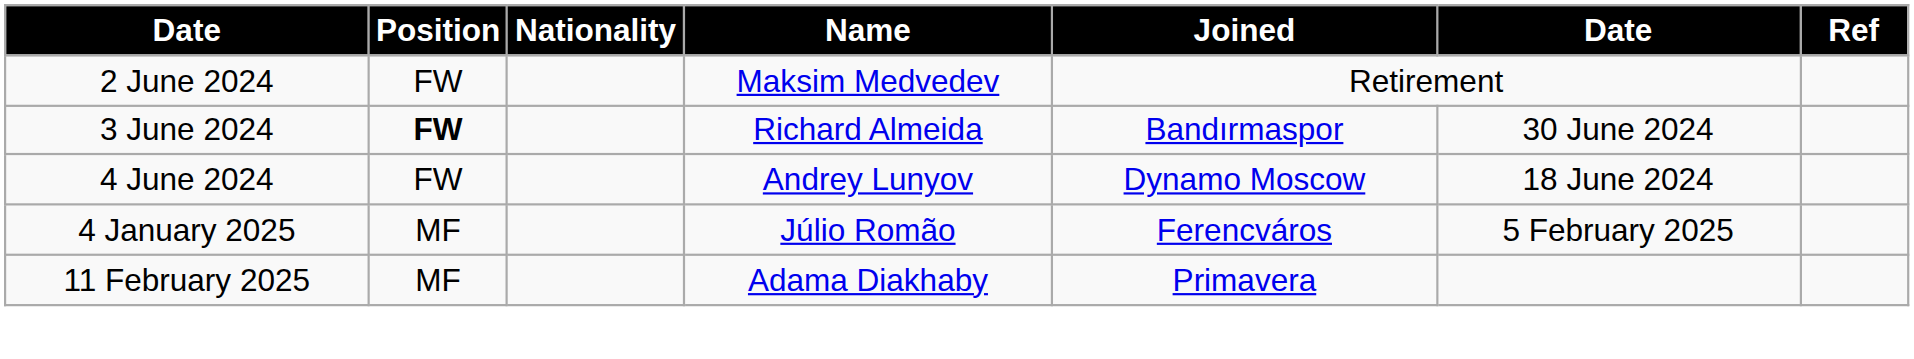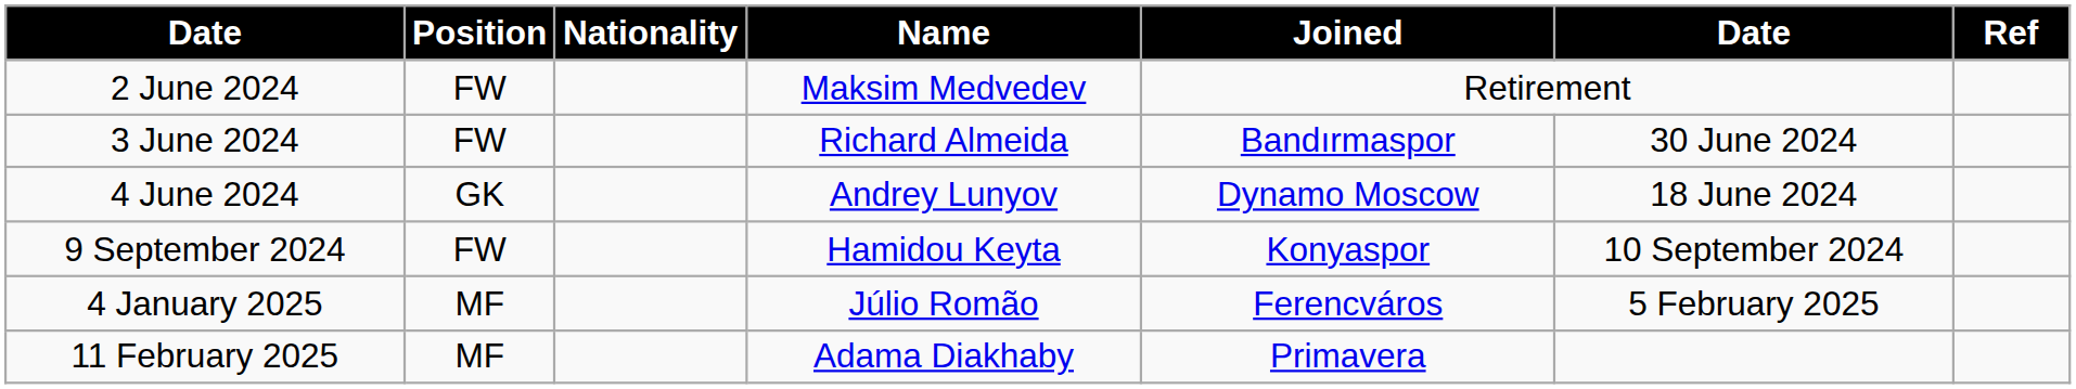3 June 2024 | Position: bold -> normal
4 June 2024 | Position: FW -> GK
+ row: 9 September 2024 | FW | Hamidou Keyta | Konyaspor | 10 September 2024
